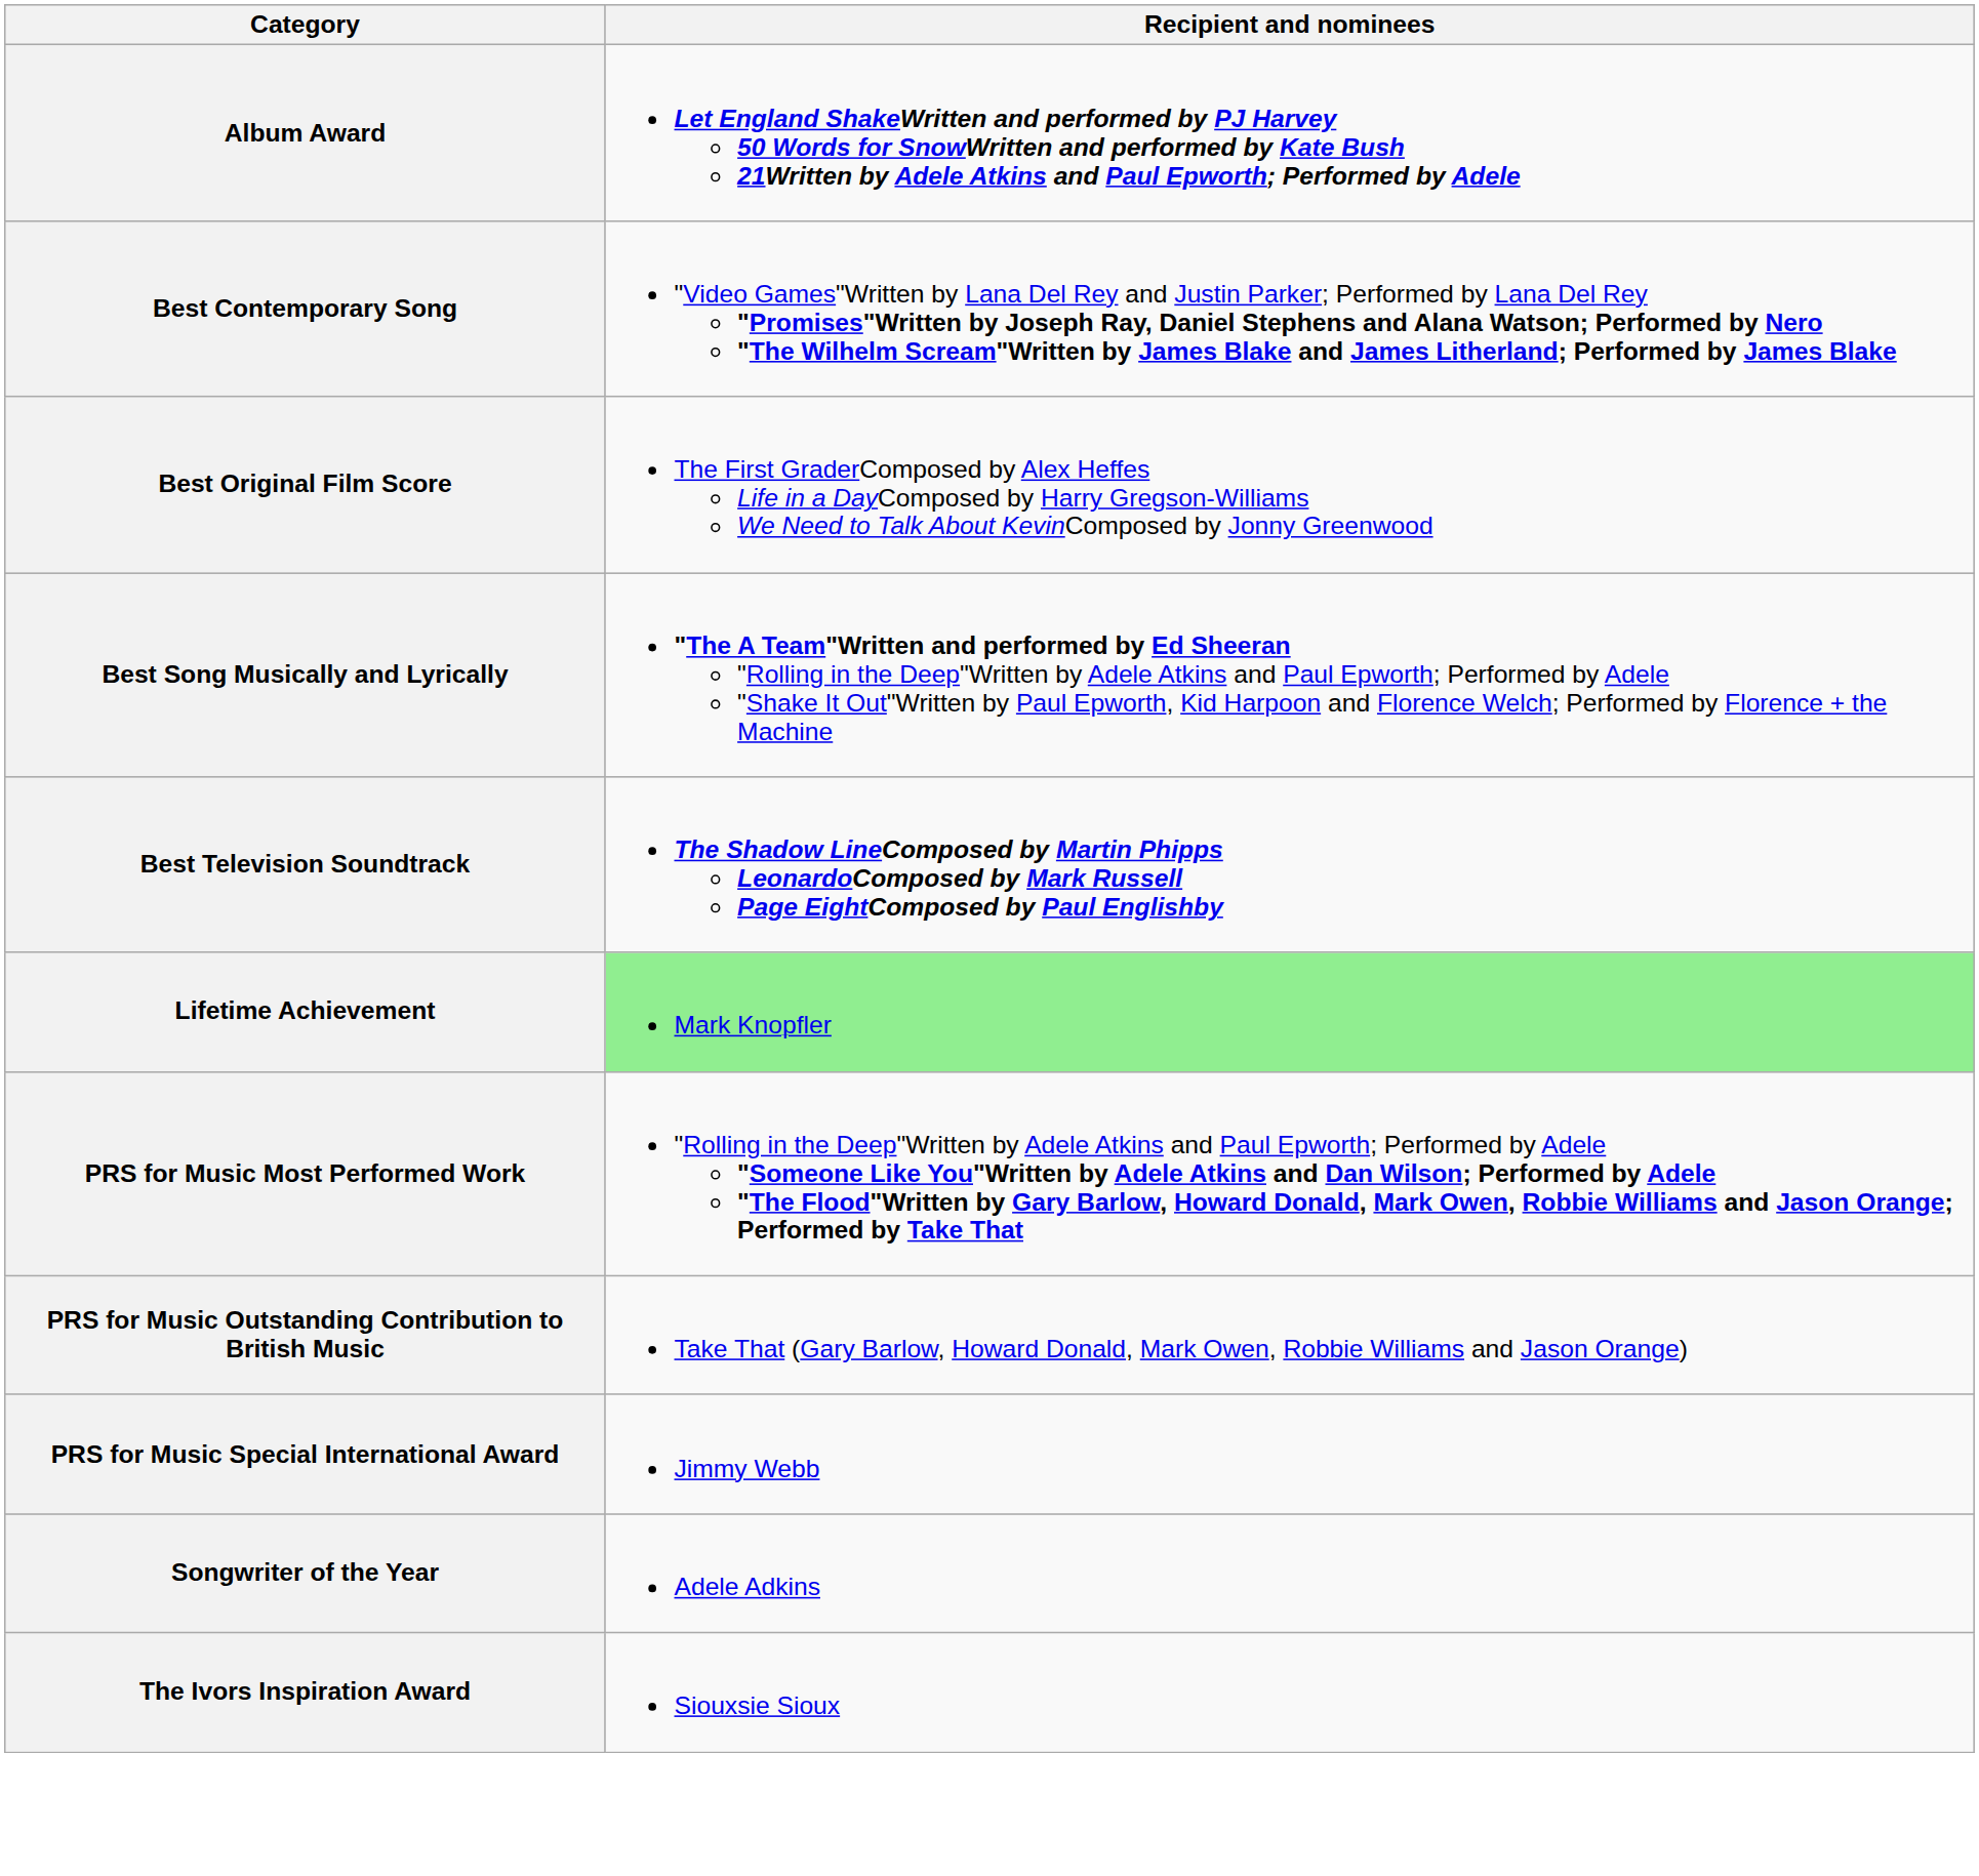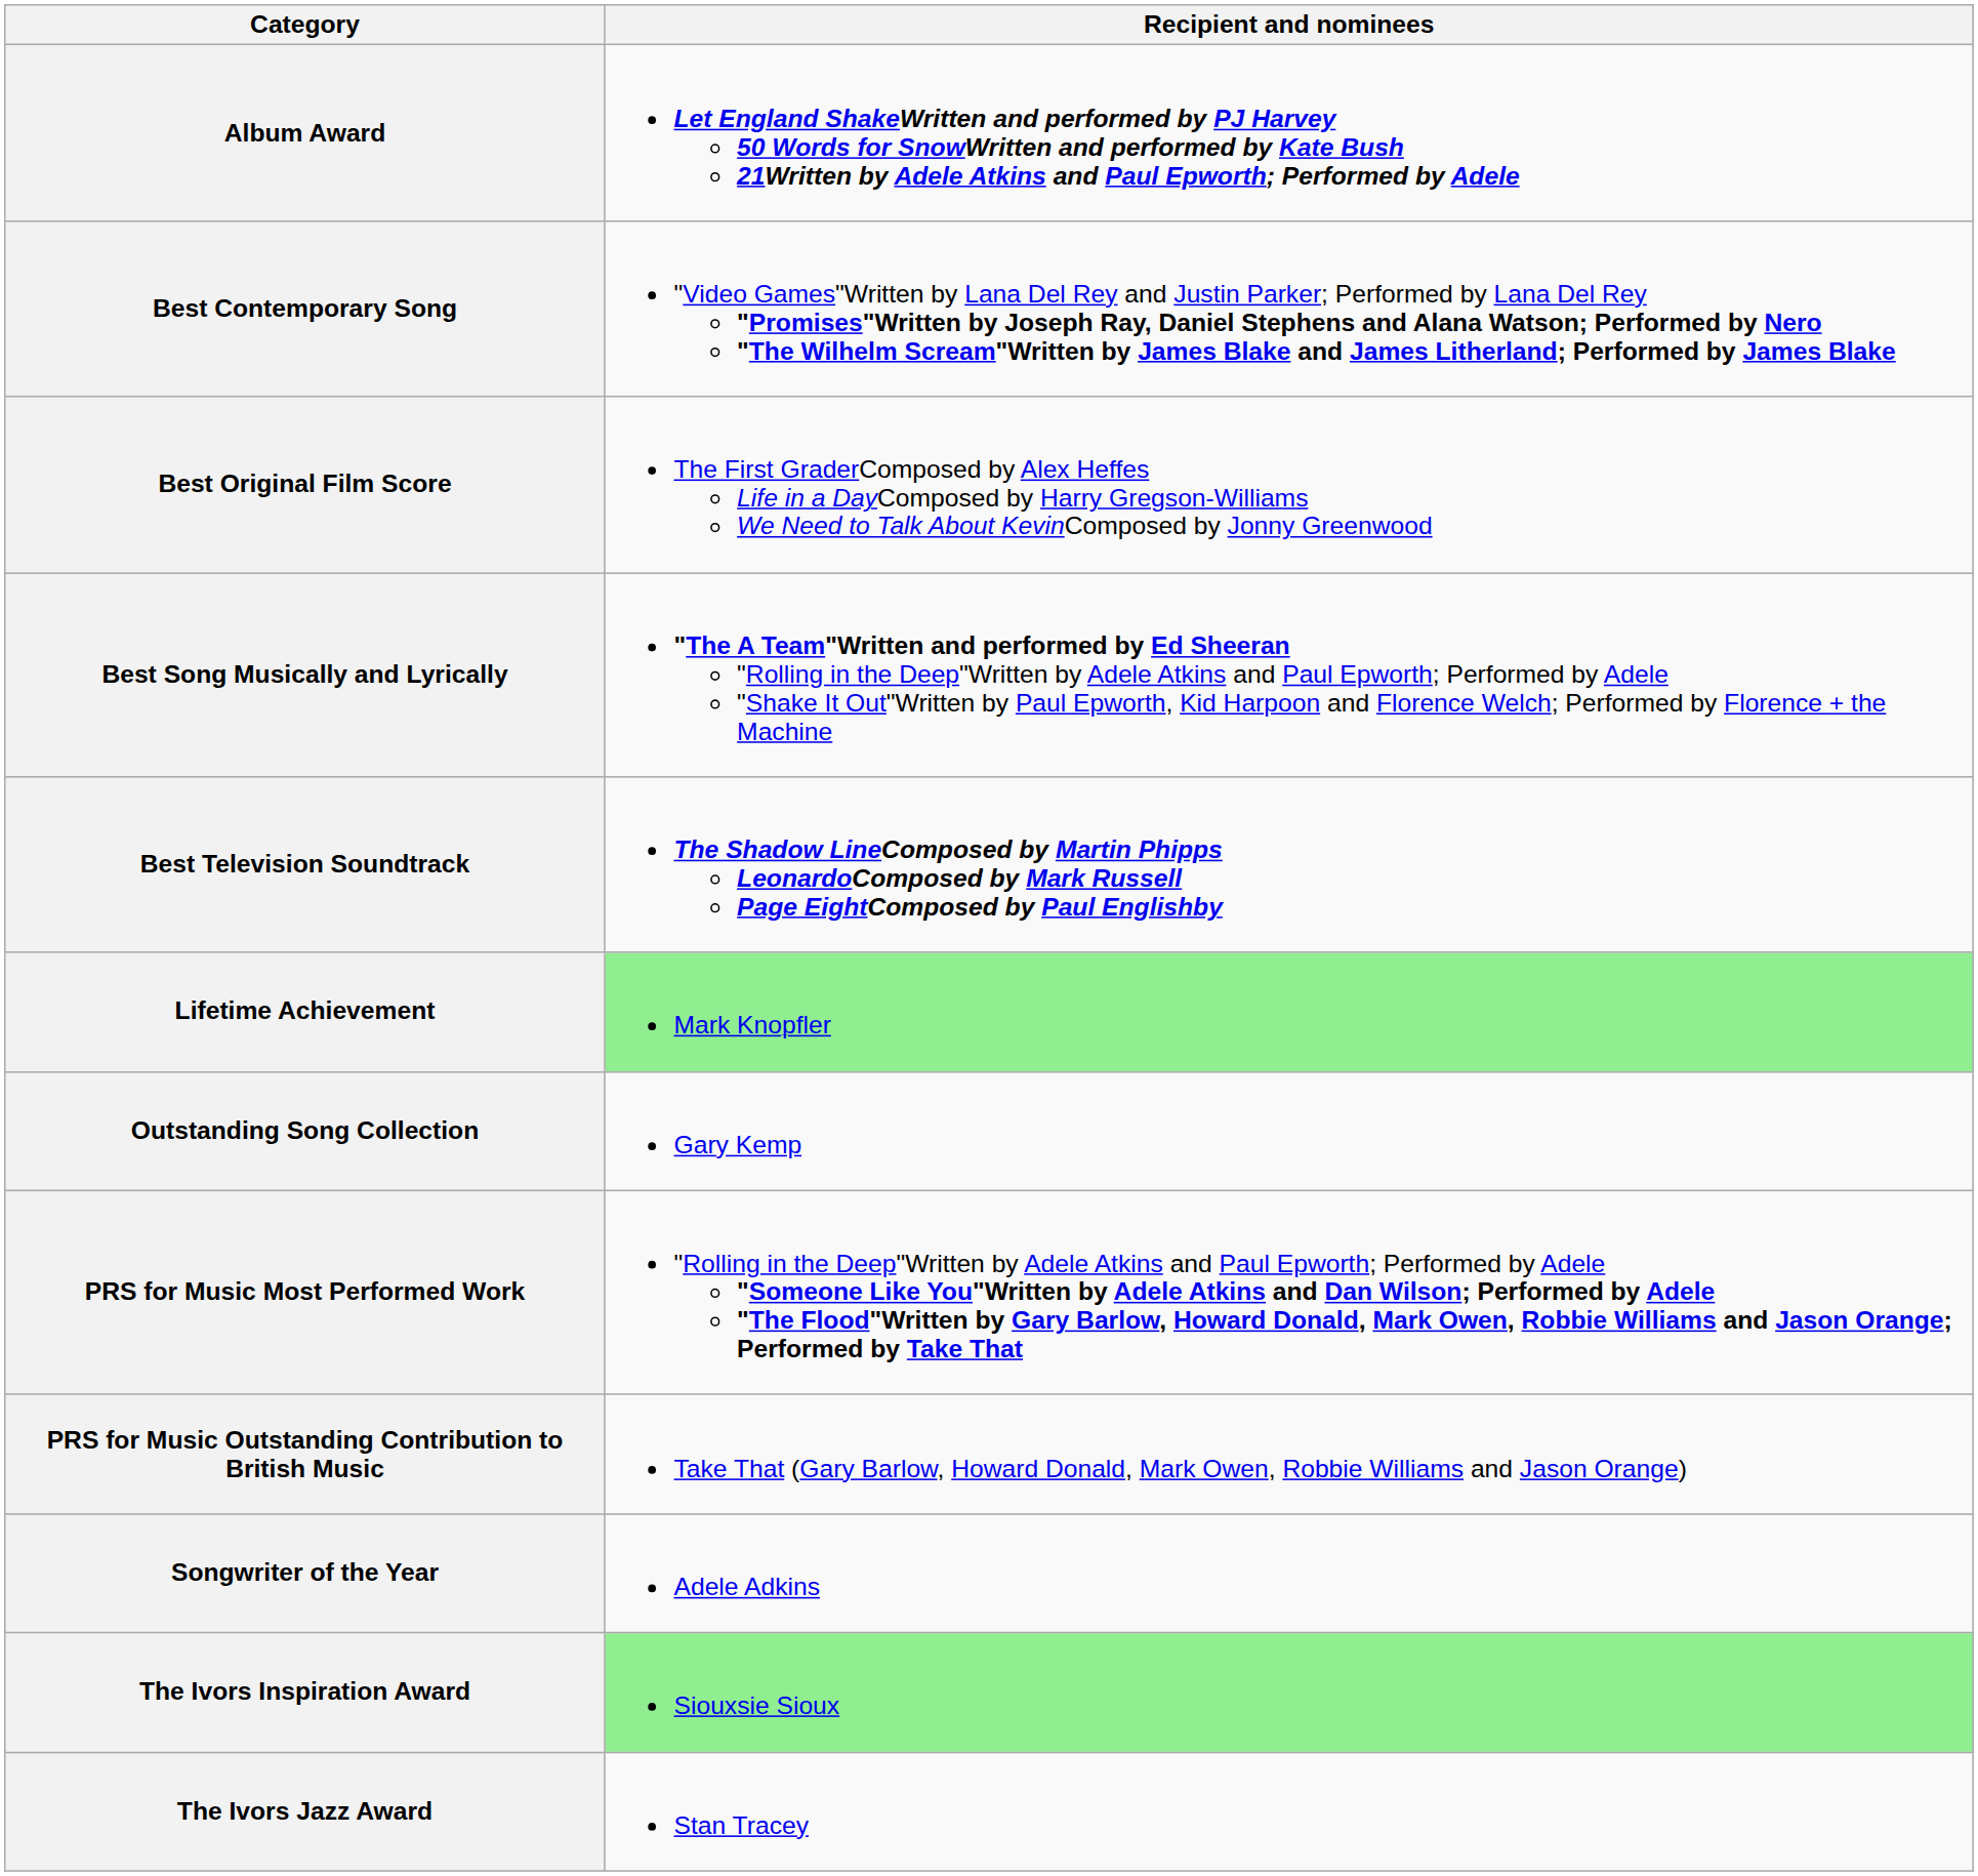+ row: Outstanding Song Collection | Gary Kemp
- row: PRS for Music Special International Award | Jimmy Webb
The Ivors Inspiration Award | Recipient and nominees: no background -> lightgreen background
+ row: The Ivors Jazz Award | Stan Tracey
